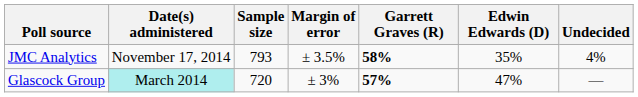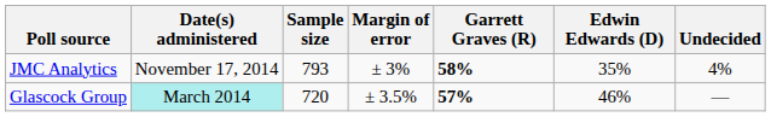JMC Analytics | Margin of error: ± 3.5% -> ± 3%
Glascock Group | Margin of error: ± 3% -> ± 3.5%
Glascock Group | Edwin Edwards (D): 47% -> 46%
